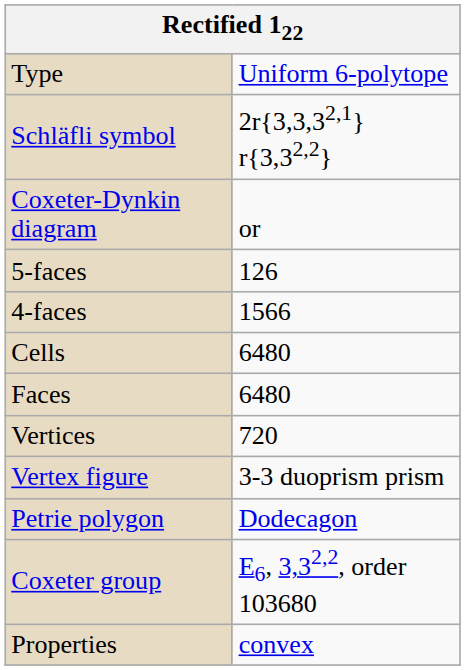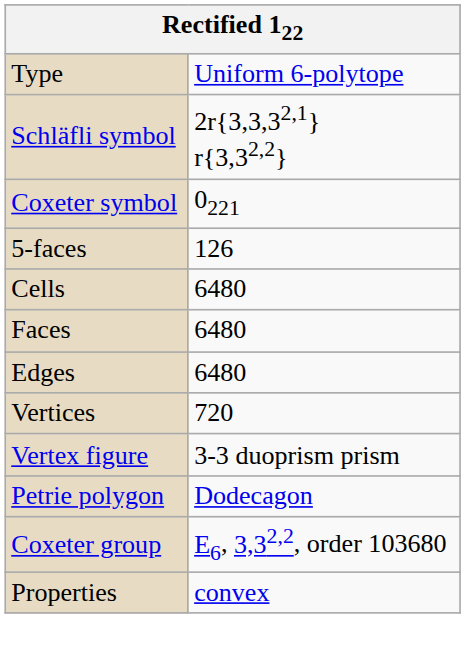+ row: Coxeter symbol | 0221
- row: Coxeter-Dynkin diagram | or
- row: 4-faces | 1566
+ row: Edges | 6480
